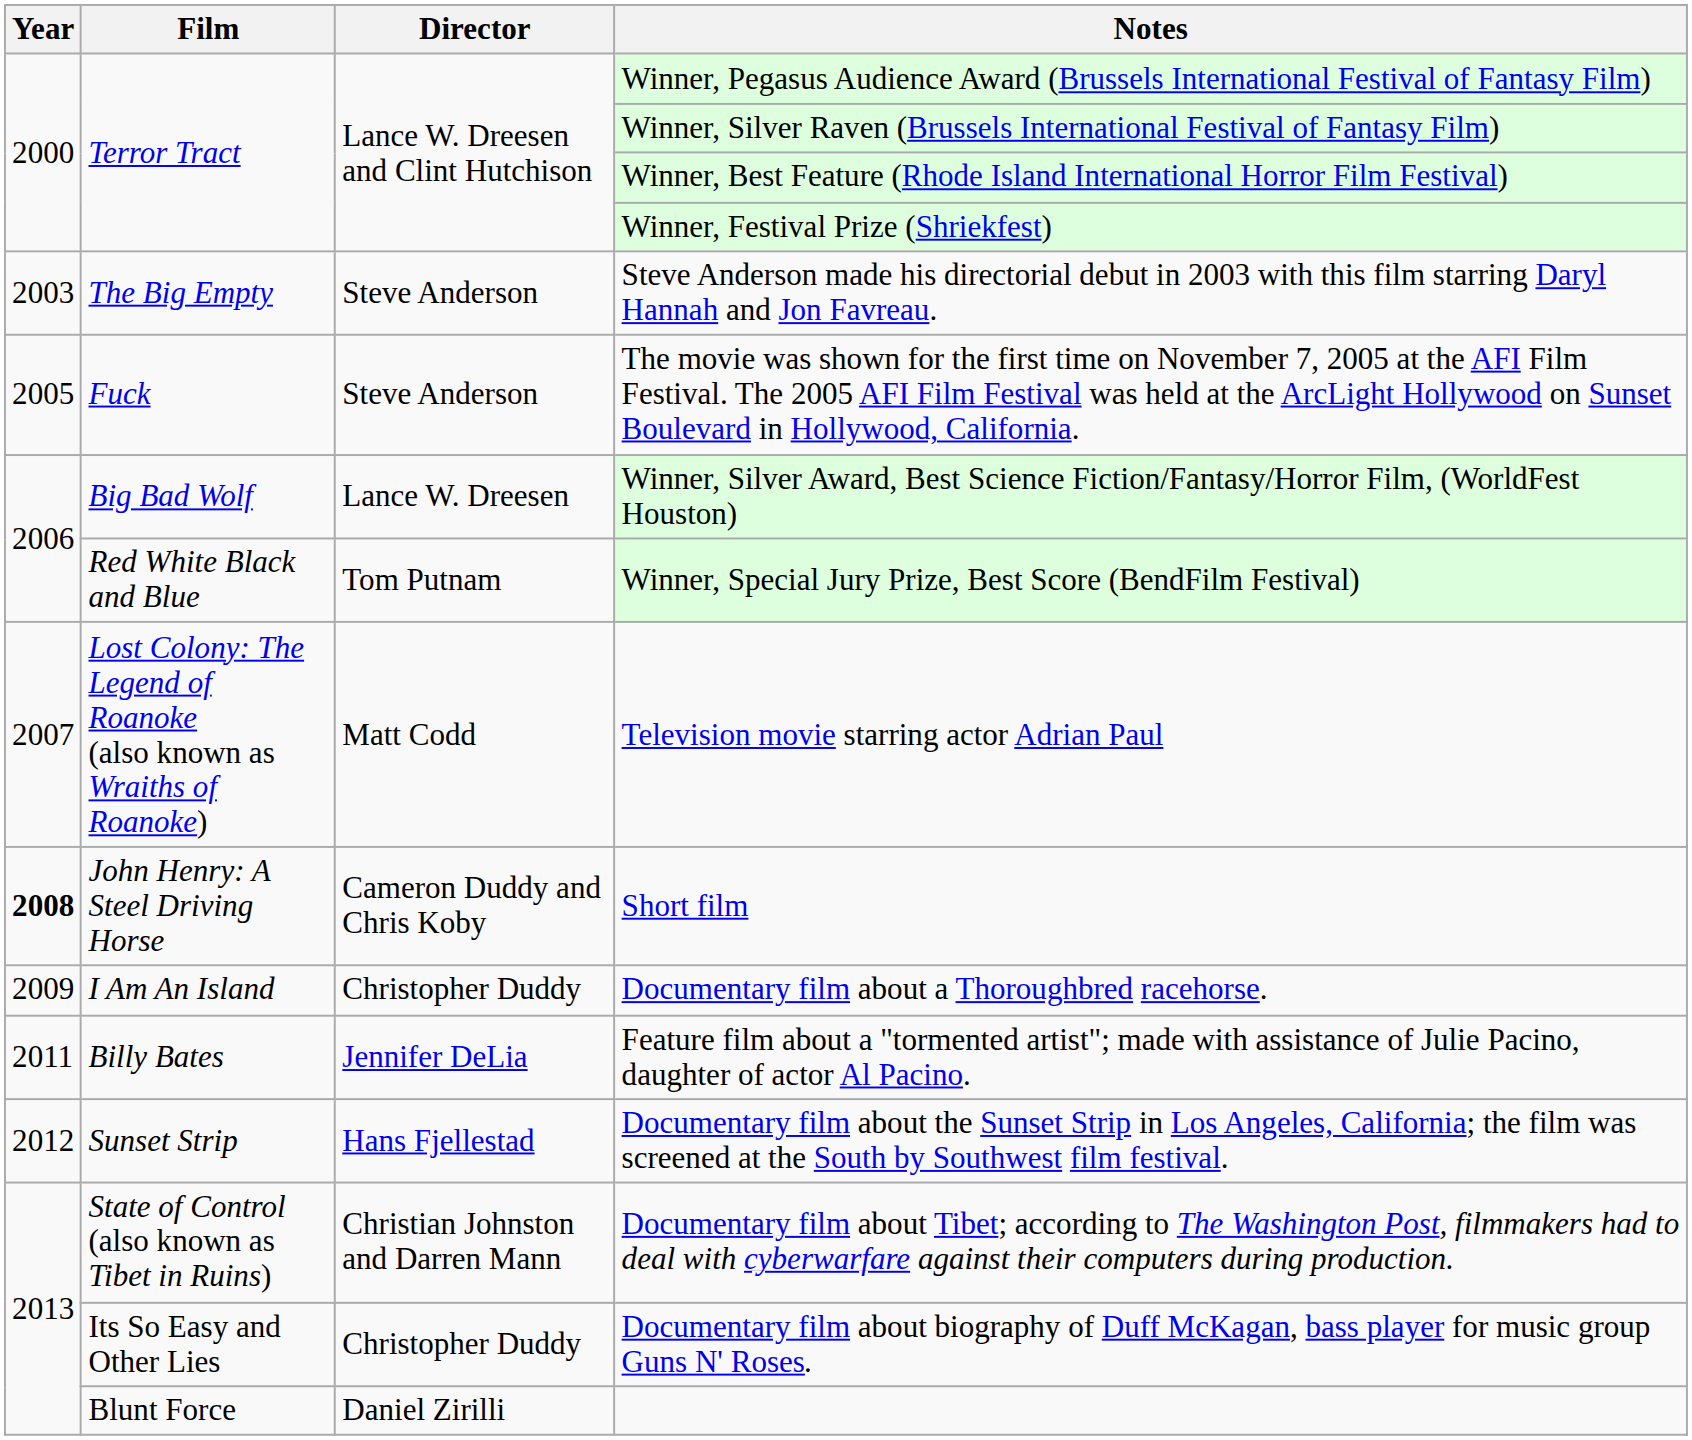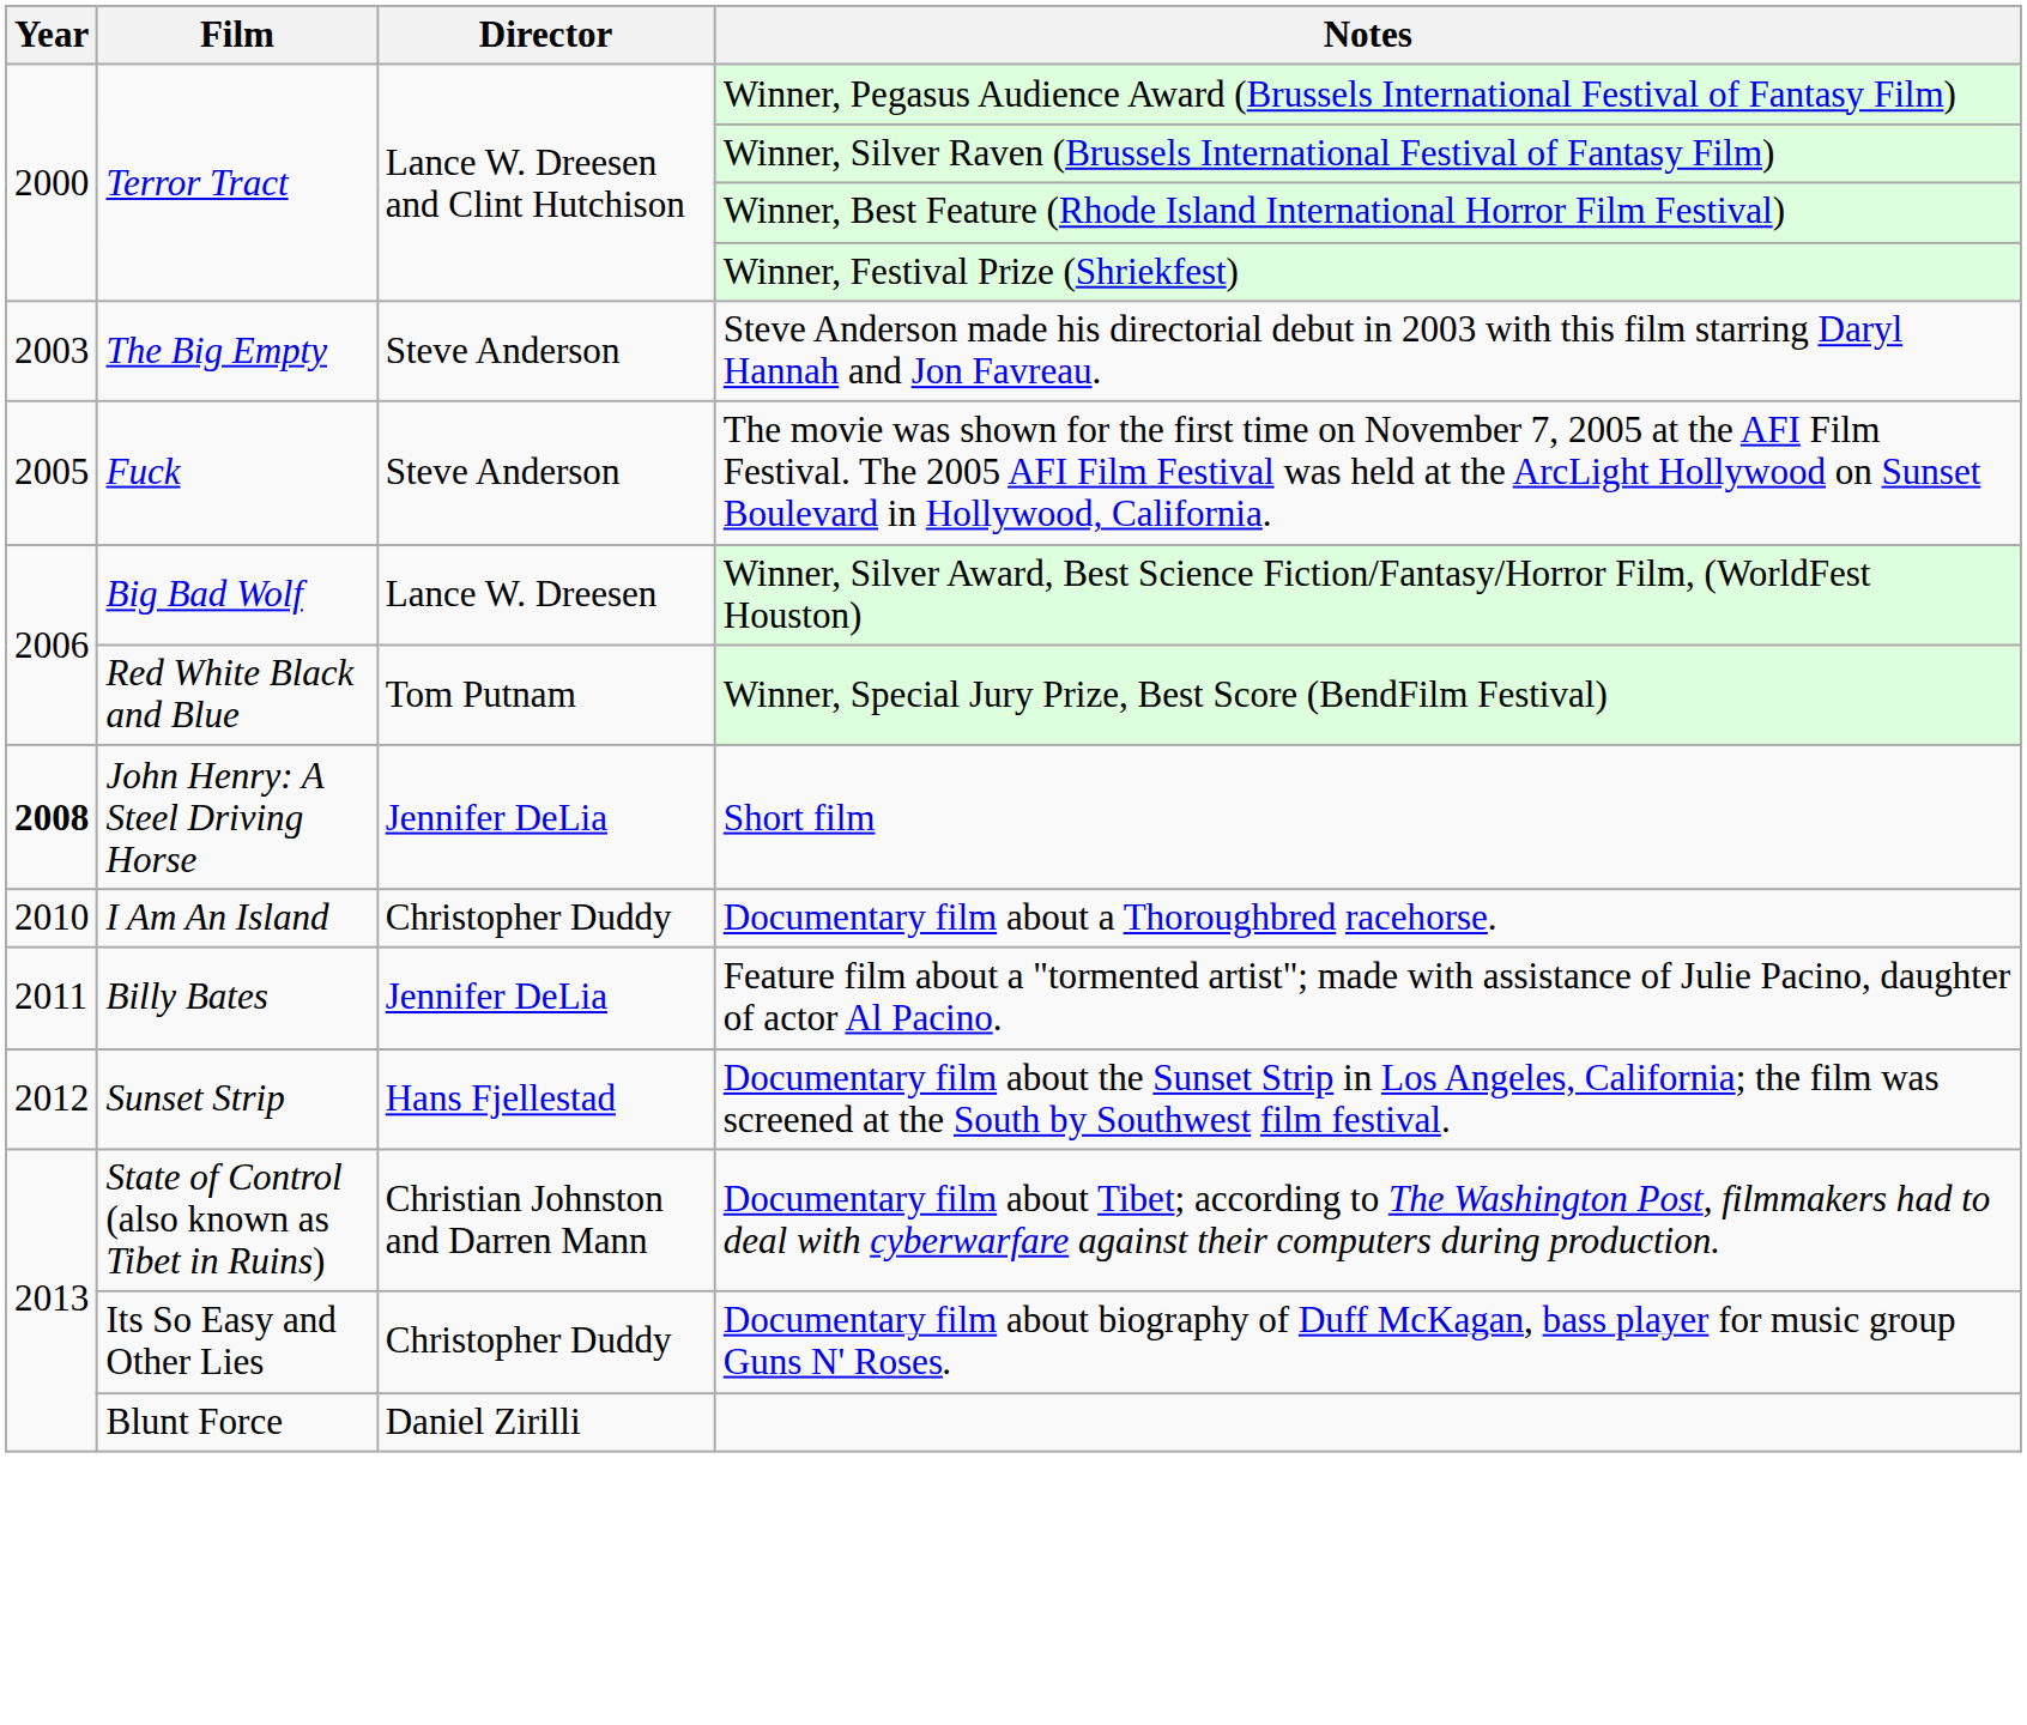- row: 2007 | Lost Colony: The Legend of Roanoke (also known as Wraiths of Roanoke) | Matt Codd | Television movie starring actor Adrian Paul
Short film | Director: Cameron Duddy and Chris Koby -> Jennifer DeLia
Documentary film about a Thoroughbred racehorse. | Year: 2009 -> 2010
